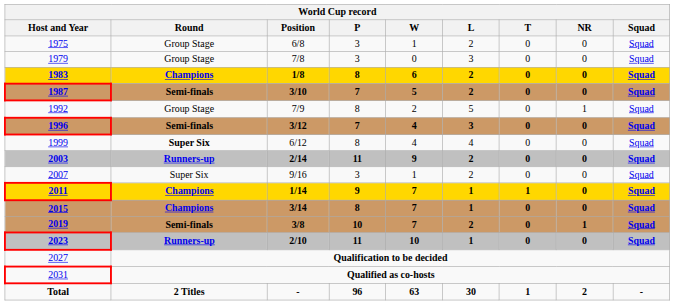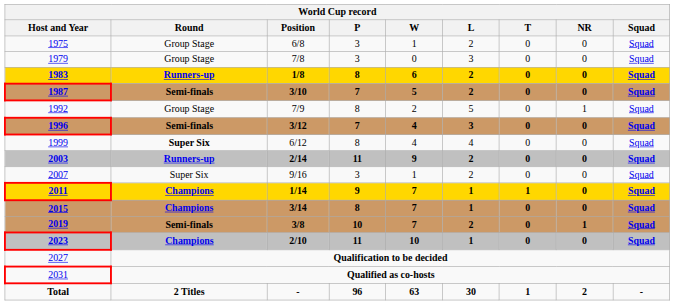1983 | World Cup record / Round: Champions -> Runners-up
2023 | World Cup record / Round: Runners-up -> Champions
